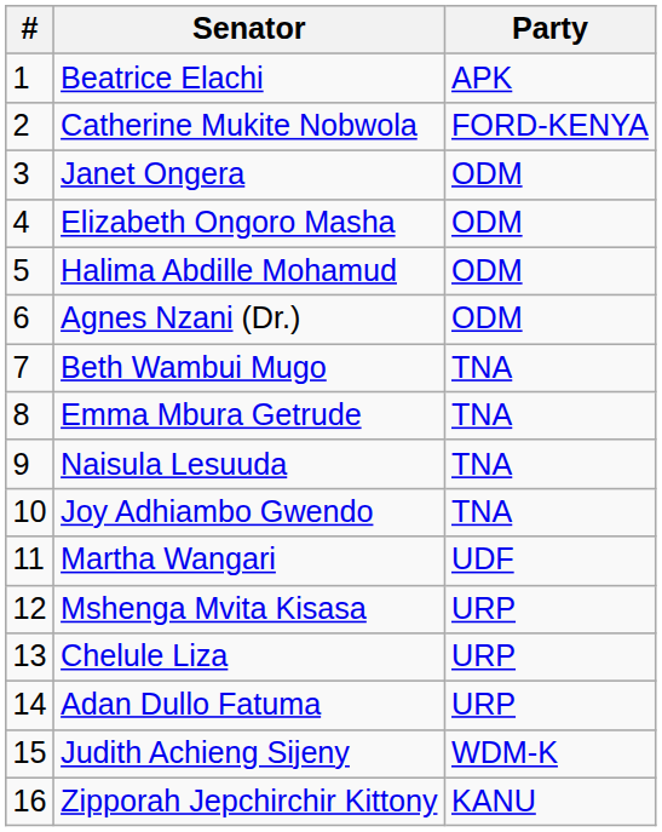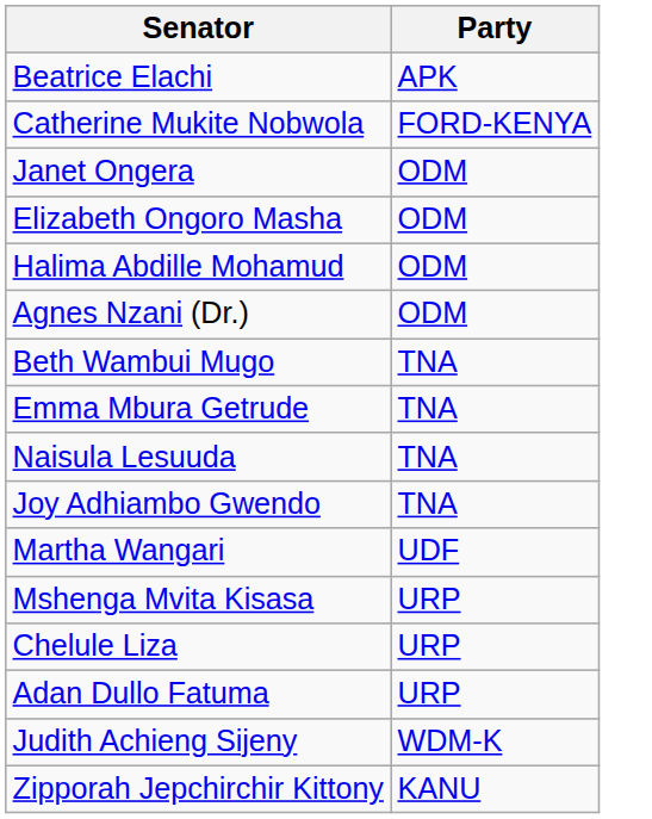- column: # | 1 | 2 | 3 | 4 | 5 | 6 | 7 | 8 | 9 | 10 | 11 | 12 | 13 | 14 | 15 | 16
